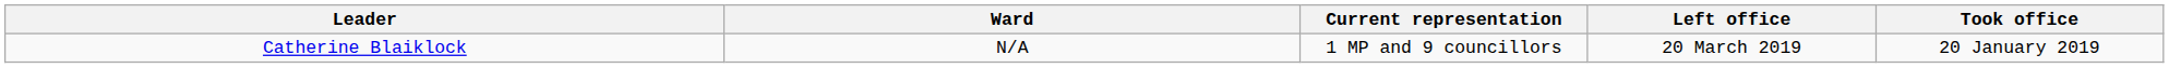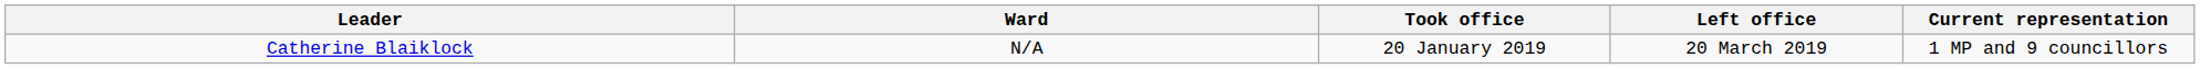columns swapped: Took office <-> Current representation
